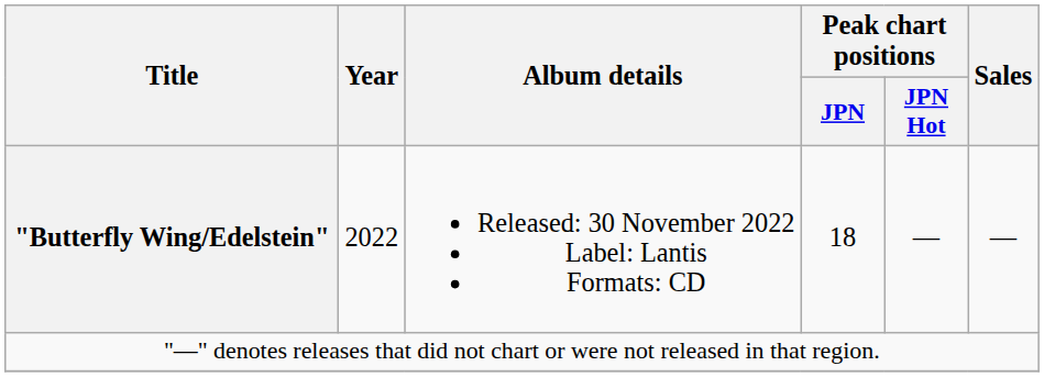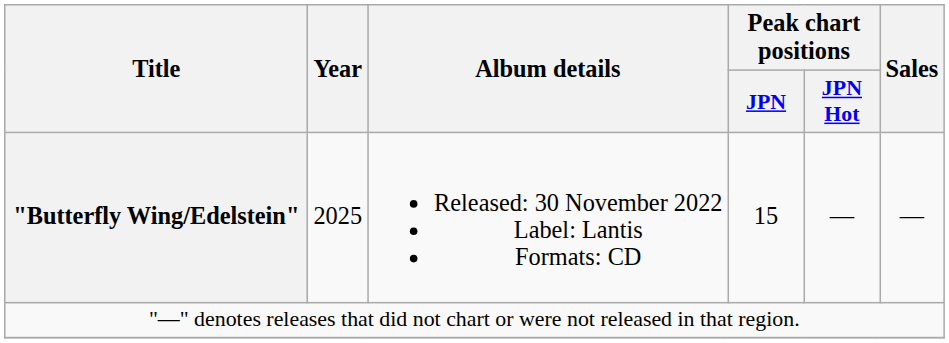"Butterfly Wing/Edelstein" | Year: 2022 -> 2025
"Butterfly Wing/Edelstein" | Peak chart positions / JPN: 18 -> 15
